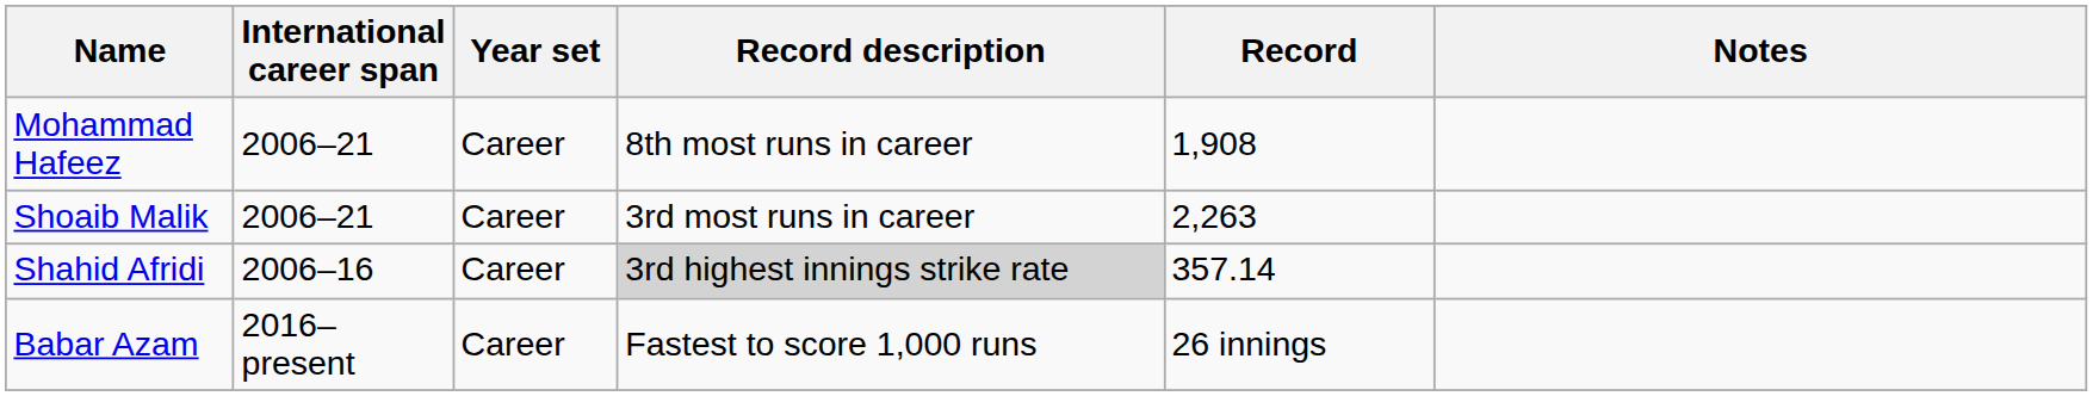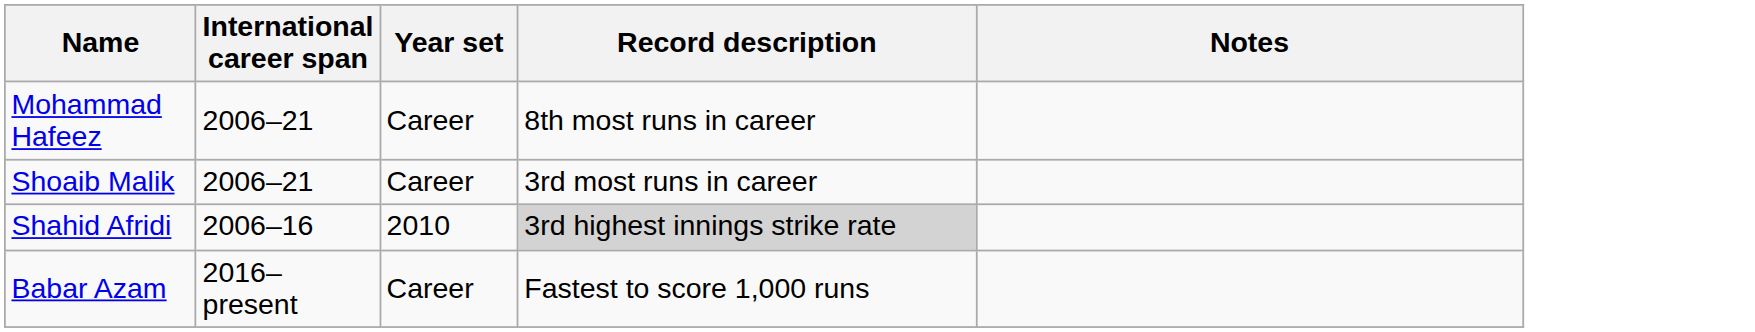- column: Record | 1,908 | 2,263 | 357.14 | 26 innings
Shahid Afridi | Year set: Career -> 2010
